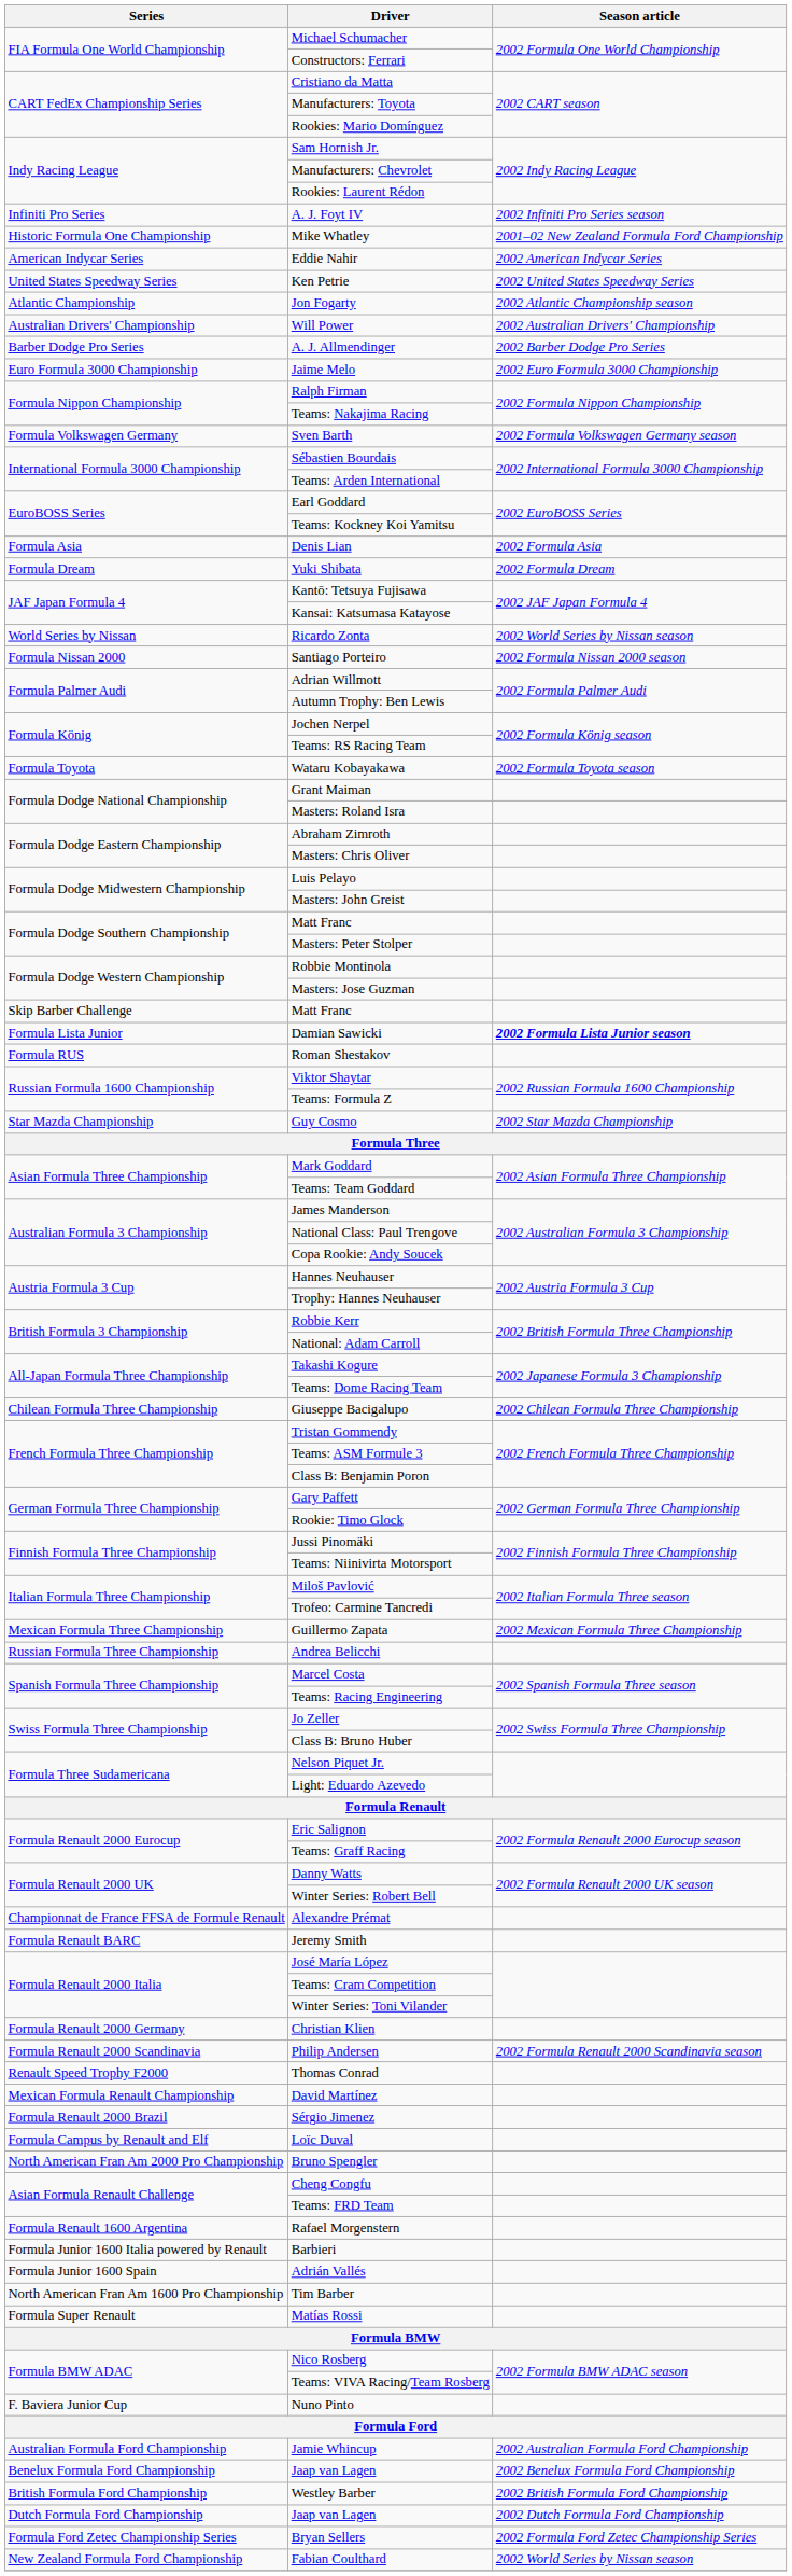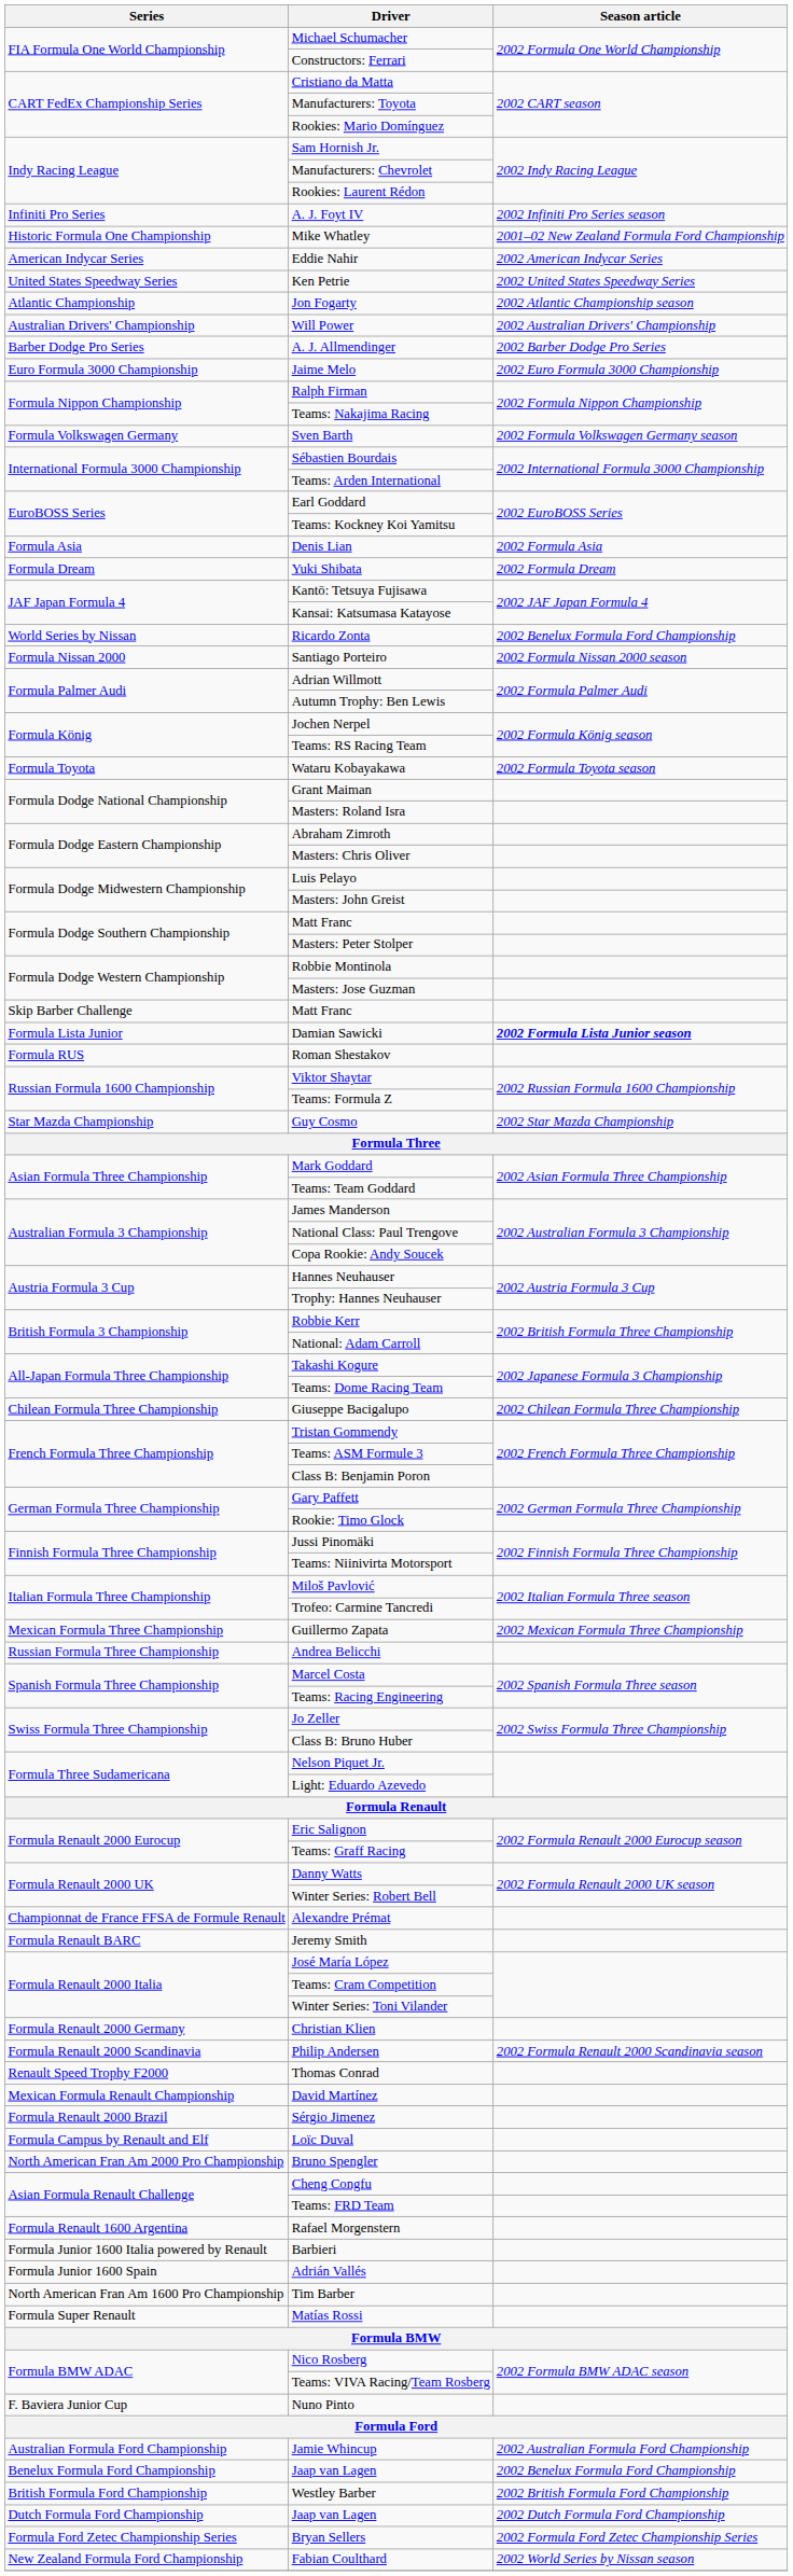Ricardo Zonta | Season article: 2002 World Series by Nissan season -> 2002 Benelux Formula Ford Championship
